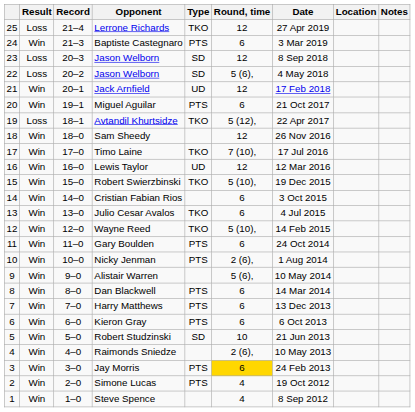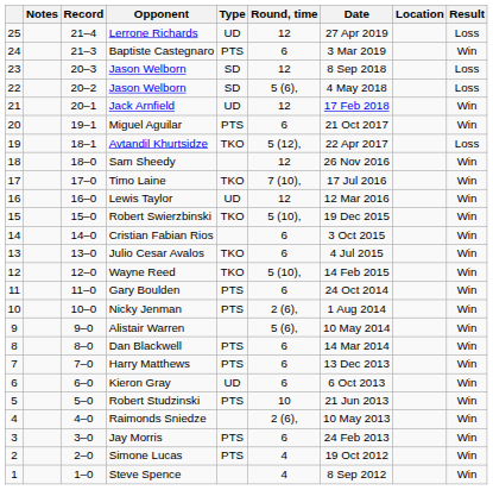columns swapped: Result <-> Notes
Lerrone Richards | Type: TKO -> UD
Kieron Gray | Type: PTS -> UD
Robert Studzinski | Type: SD -> PTS
Jay Morris | Round, time: gold background -> no background
